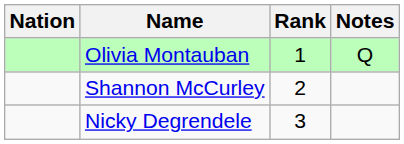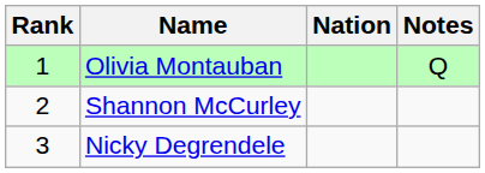columns swapped: Rank <-> Nation
